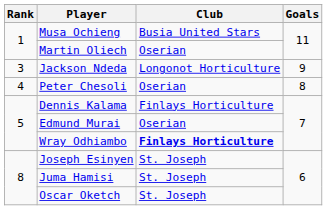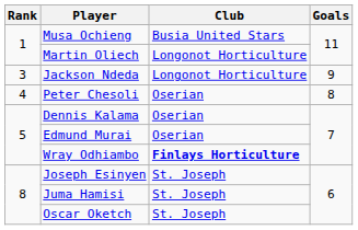Martin Oliech | Club: Oserian -> Longonot Horticulture
Dennis Kalama | Club: Finlays Horticulture -> Oserian
